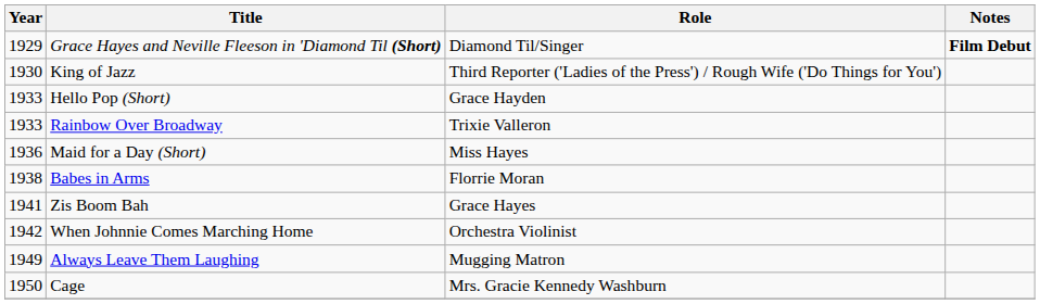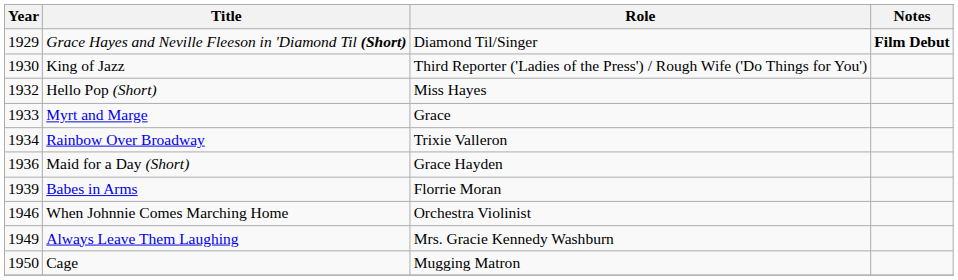Hello Pop (Short) | Year: 1933 -> 1932
Hello Pop (Short) | Role: Grace Hayden -> Miss Hayes
+ row: 1933 | Myrt and Marge | Grace
Rainbow Over Broadway | Year: 1933 -> 1934
Maid for a Day (Short) | Role: Miss Hayes -> Grace Hayden
Babes in Arms | Year: 1938 -> 1939
- row: 1941 | Zis Boom Bah | Grace Hayes
When Johnnie Comes Marching Home | Year: 1942 -> 1946
Always Leave Them Laughing | Role: Mugging Matron -> Mrs. Gracie Kennedy Washburn
Cage | Role: Mrs. Gracie Kennedy Washburn -> Mugging Matron
